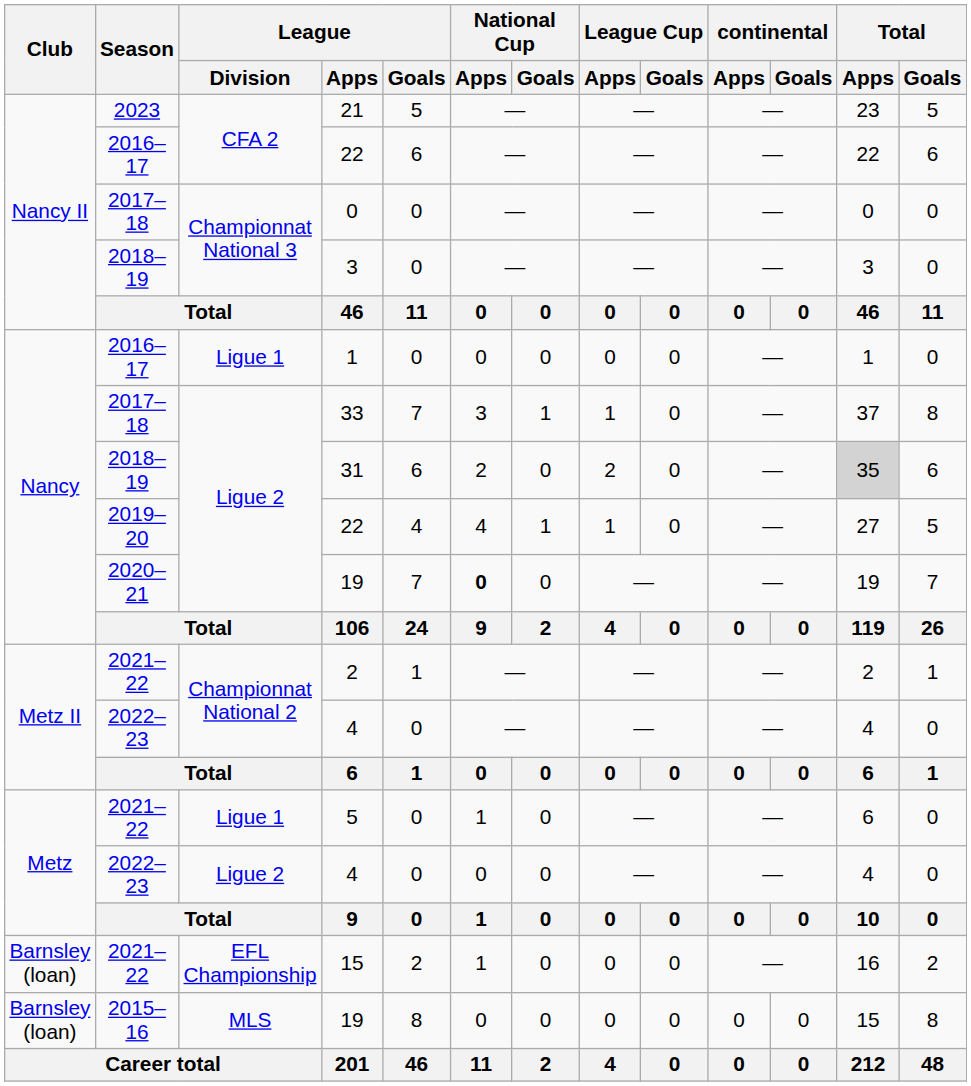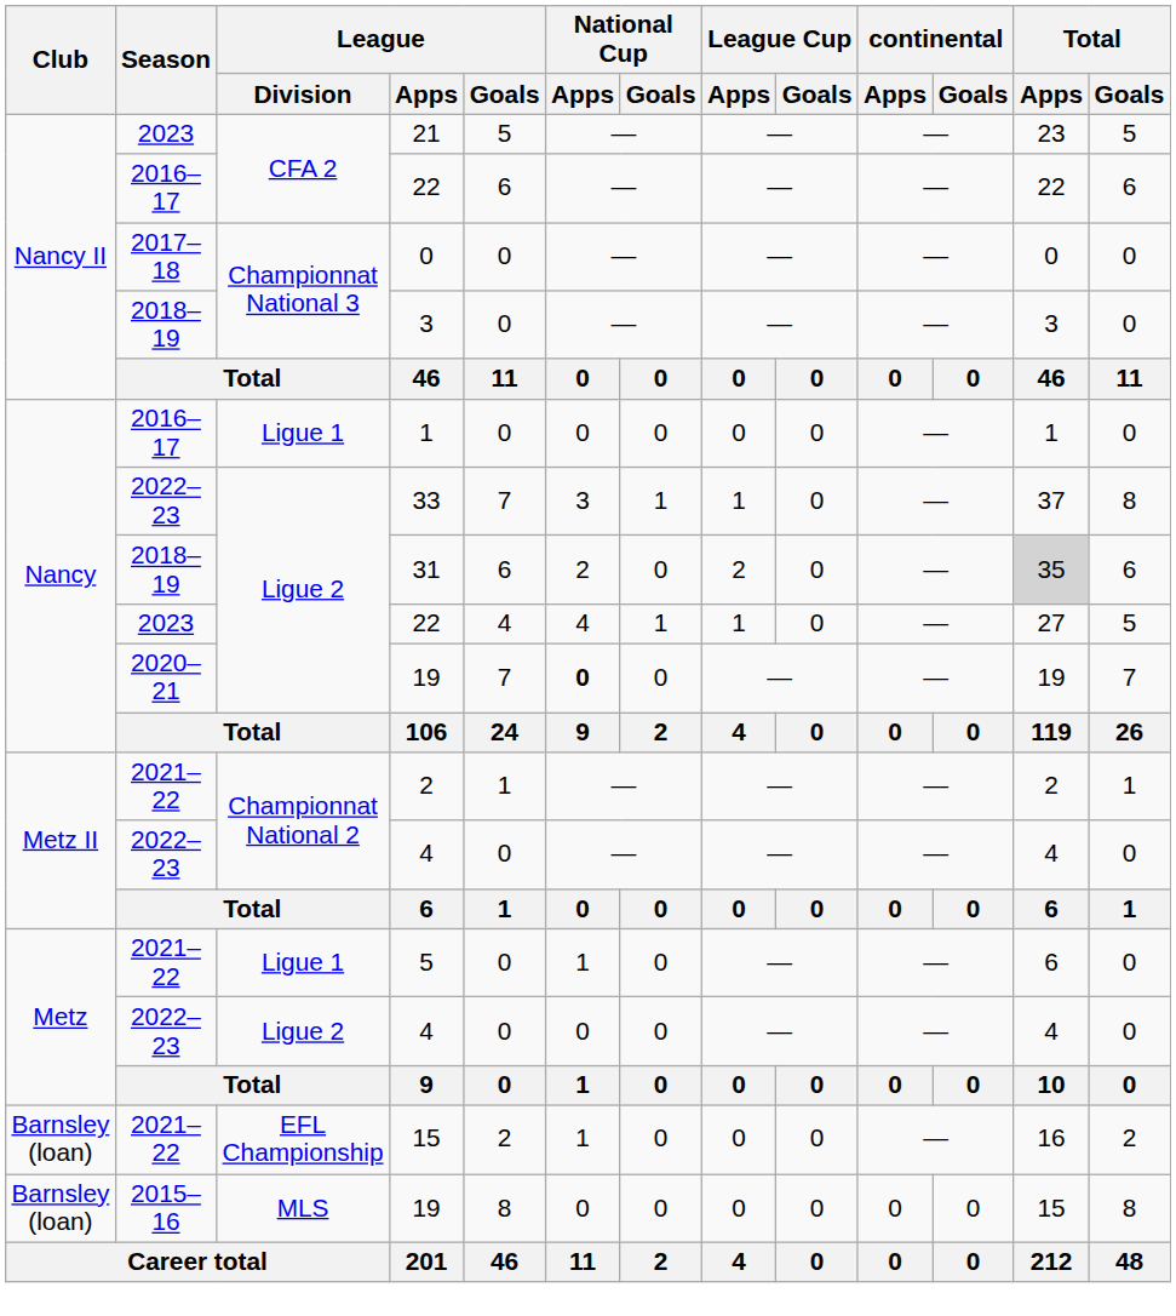33 | Season: 2017–18 -> 2022–23
Ligue 2 / 22 | Season: 2019–20 -> 2023
